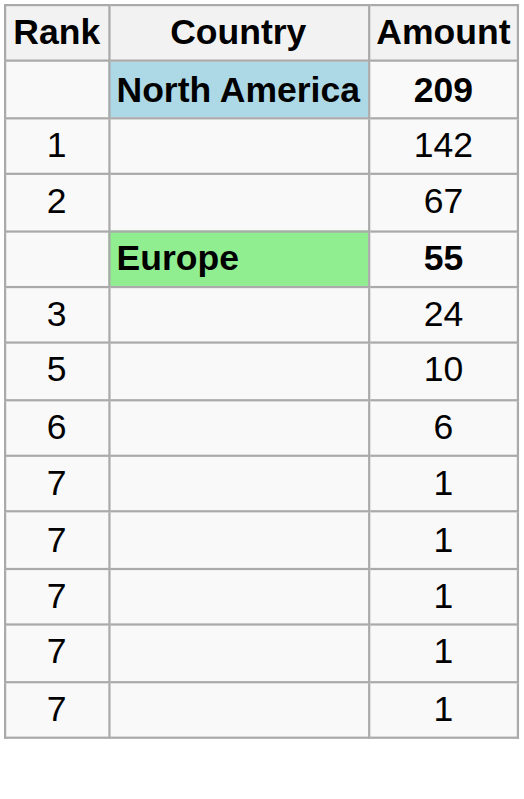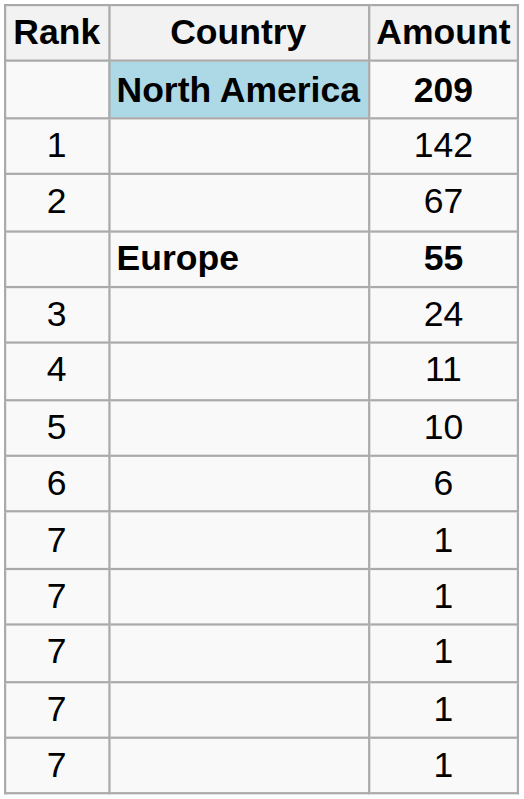55 | Country: lightgreen background -> no background
+ row: 4 | 11
